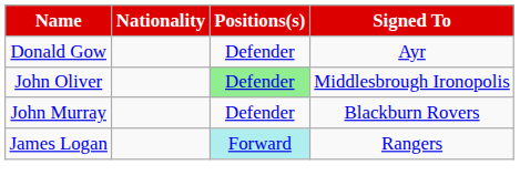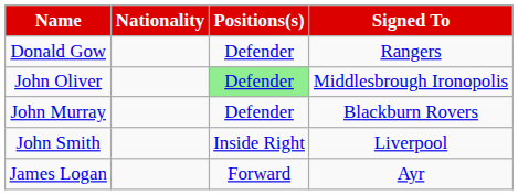Donald Gow | Signed To: Ayr -> Rangers
+ row: John Smith | Inside Right | Liverpool
James Logan | Positions(s): paleturquoise background -> no background
James Logan | Signed To: Rangers -> Ayr
